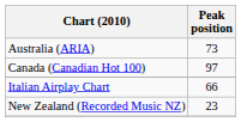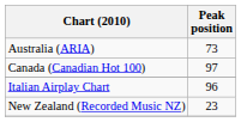Italian Airplay Chart | Peak position: 66 -> 96
